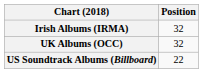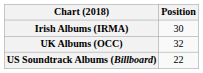Irish Albums (IRMA) | Position: 32 -> 30
